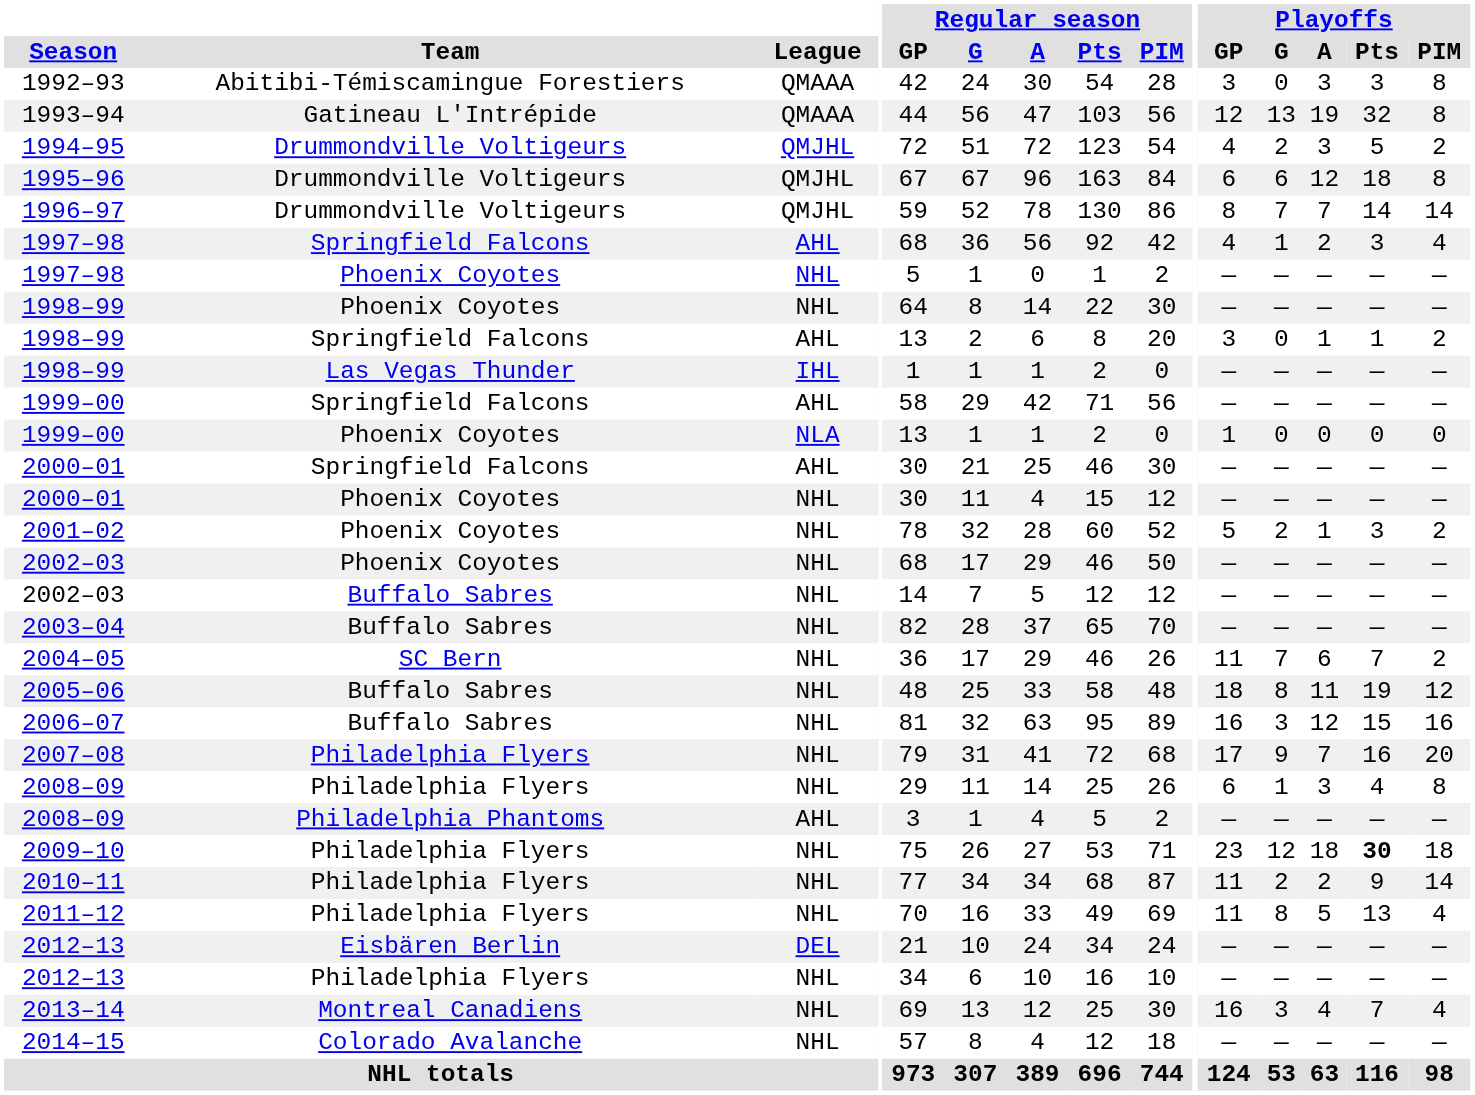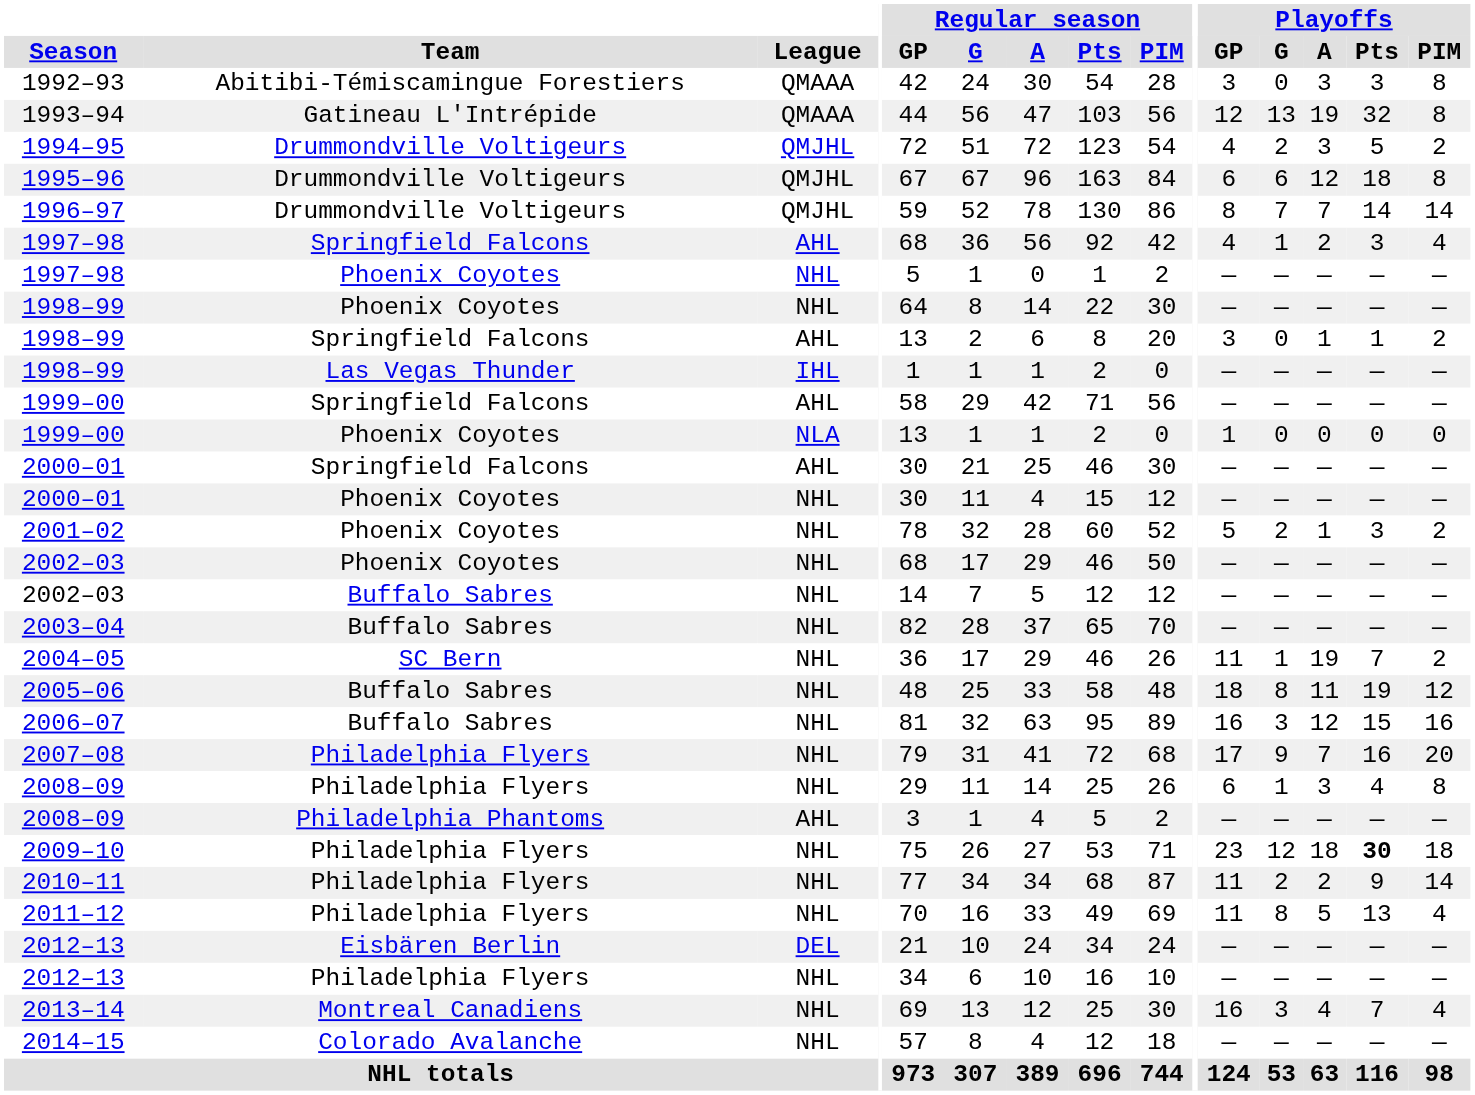2004–05 | Playoffs / G: 7 -> 1
2004–05 | Playoffs / A: 6 -> 19
